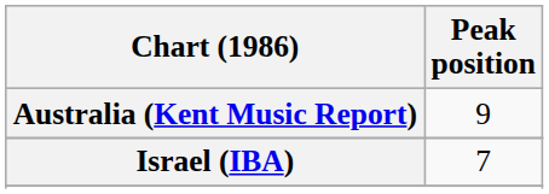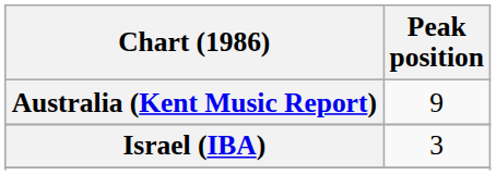Israel (IBA) | Peak position: 7 -> 3
